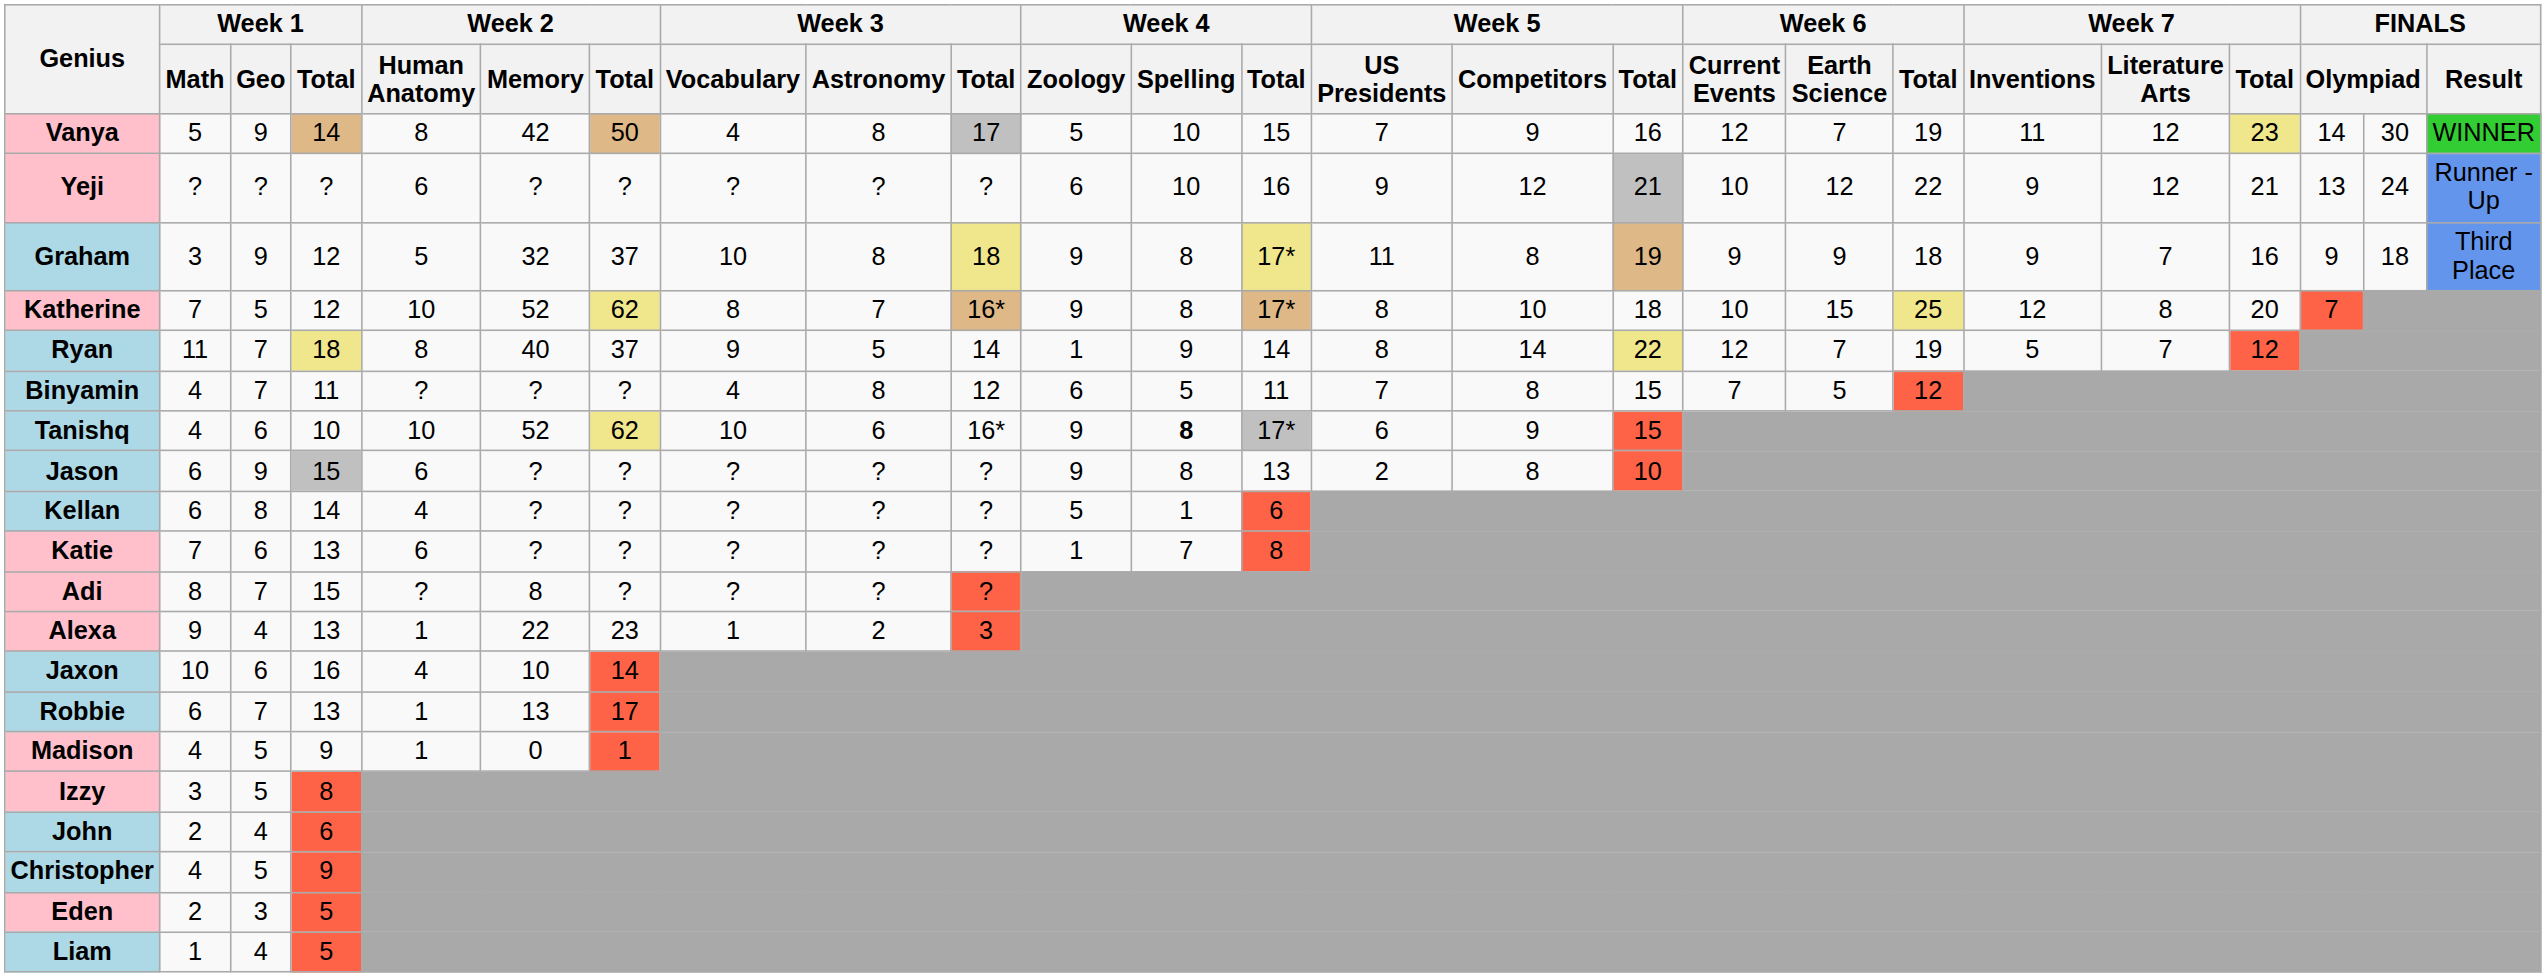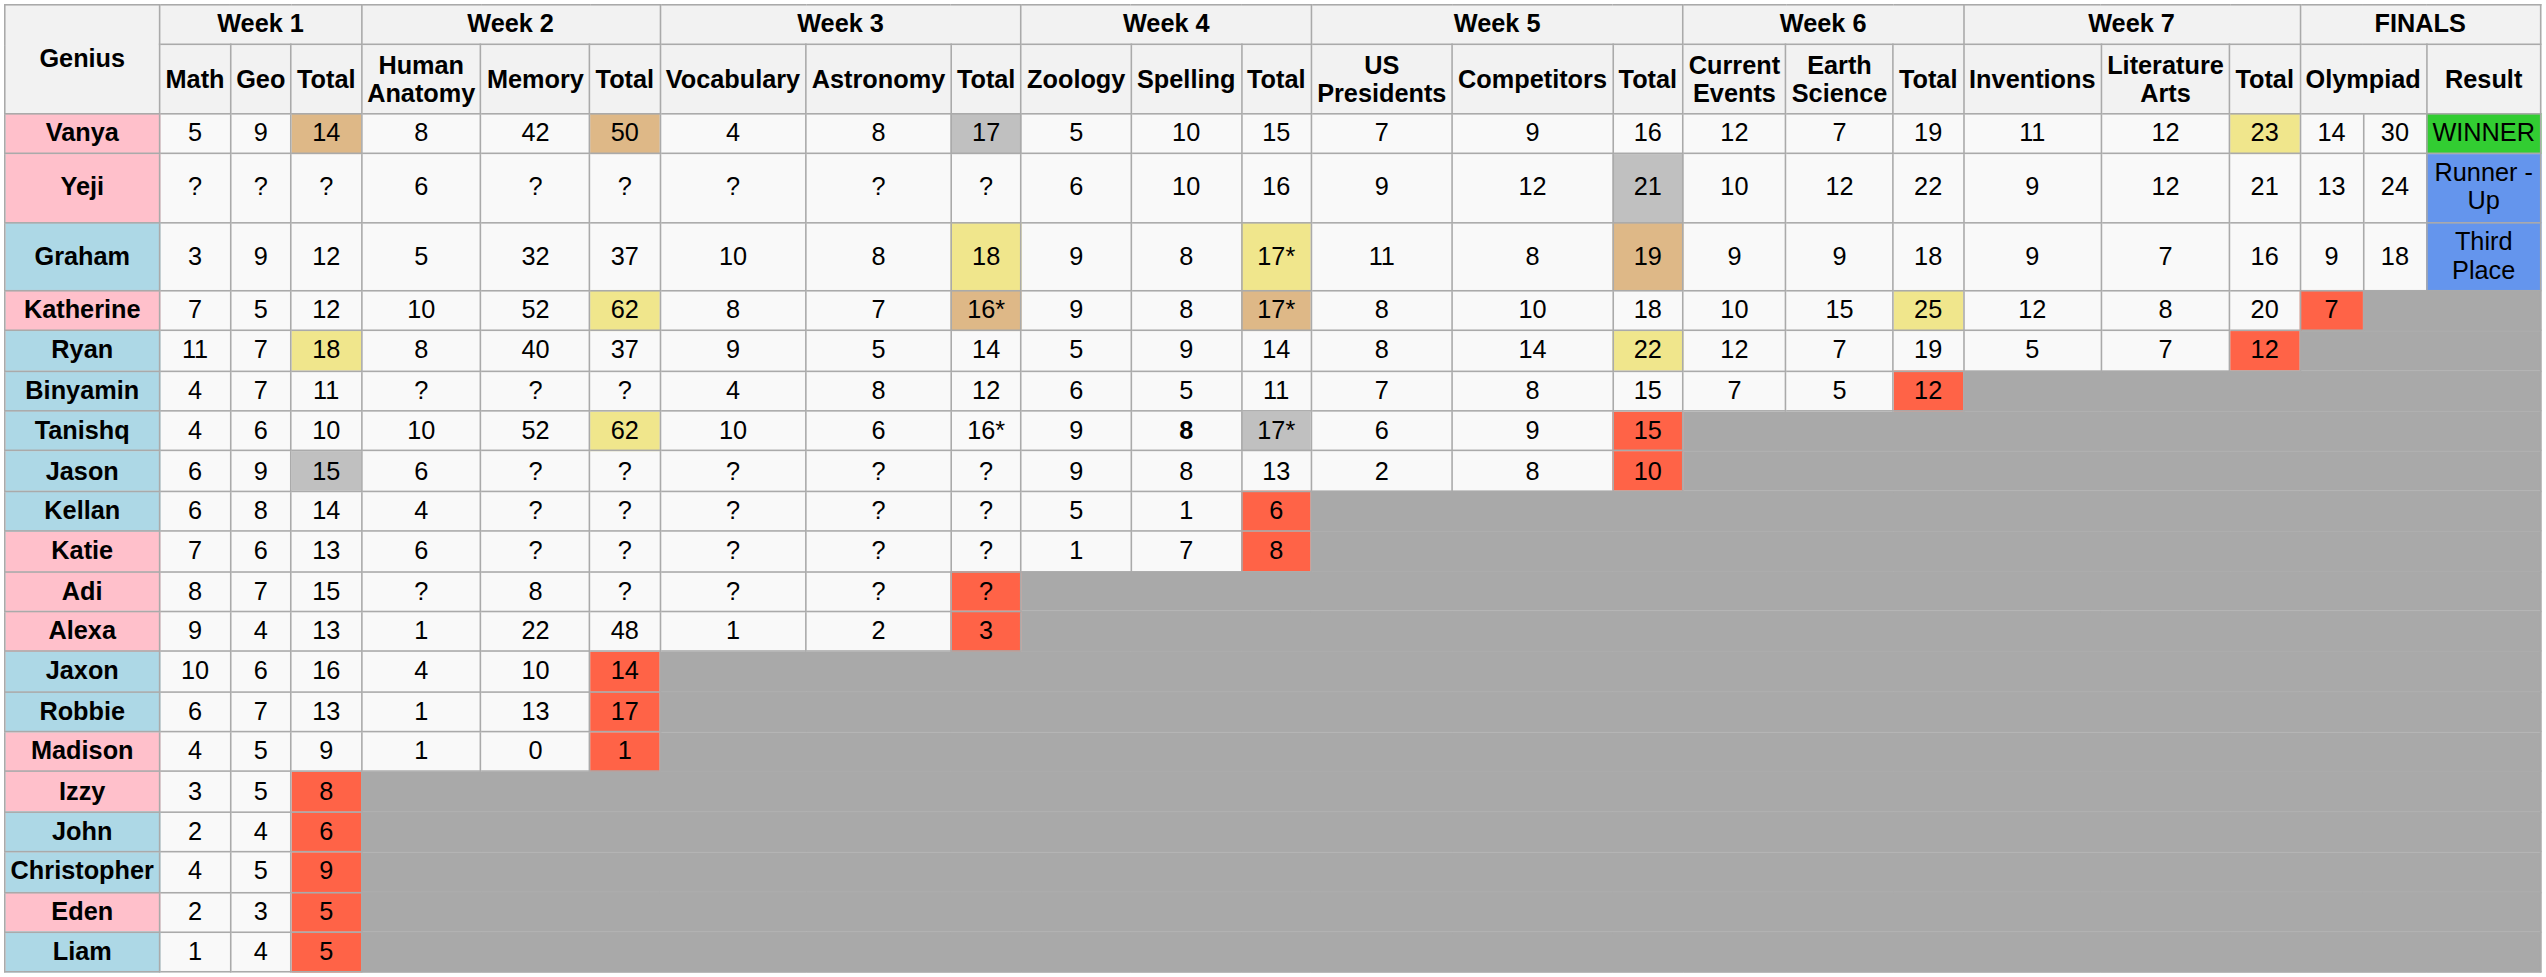Ryan | Week 4 / Zoology: 1 -> 5
Alexa | Week 2 / Total: 23 -> 48
